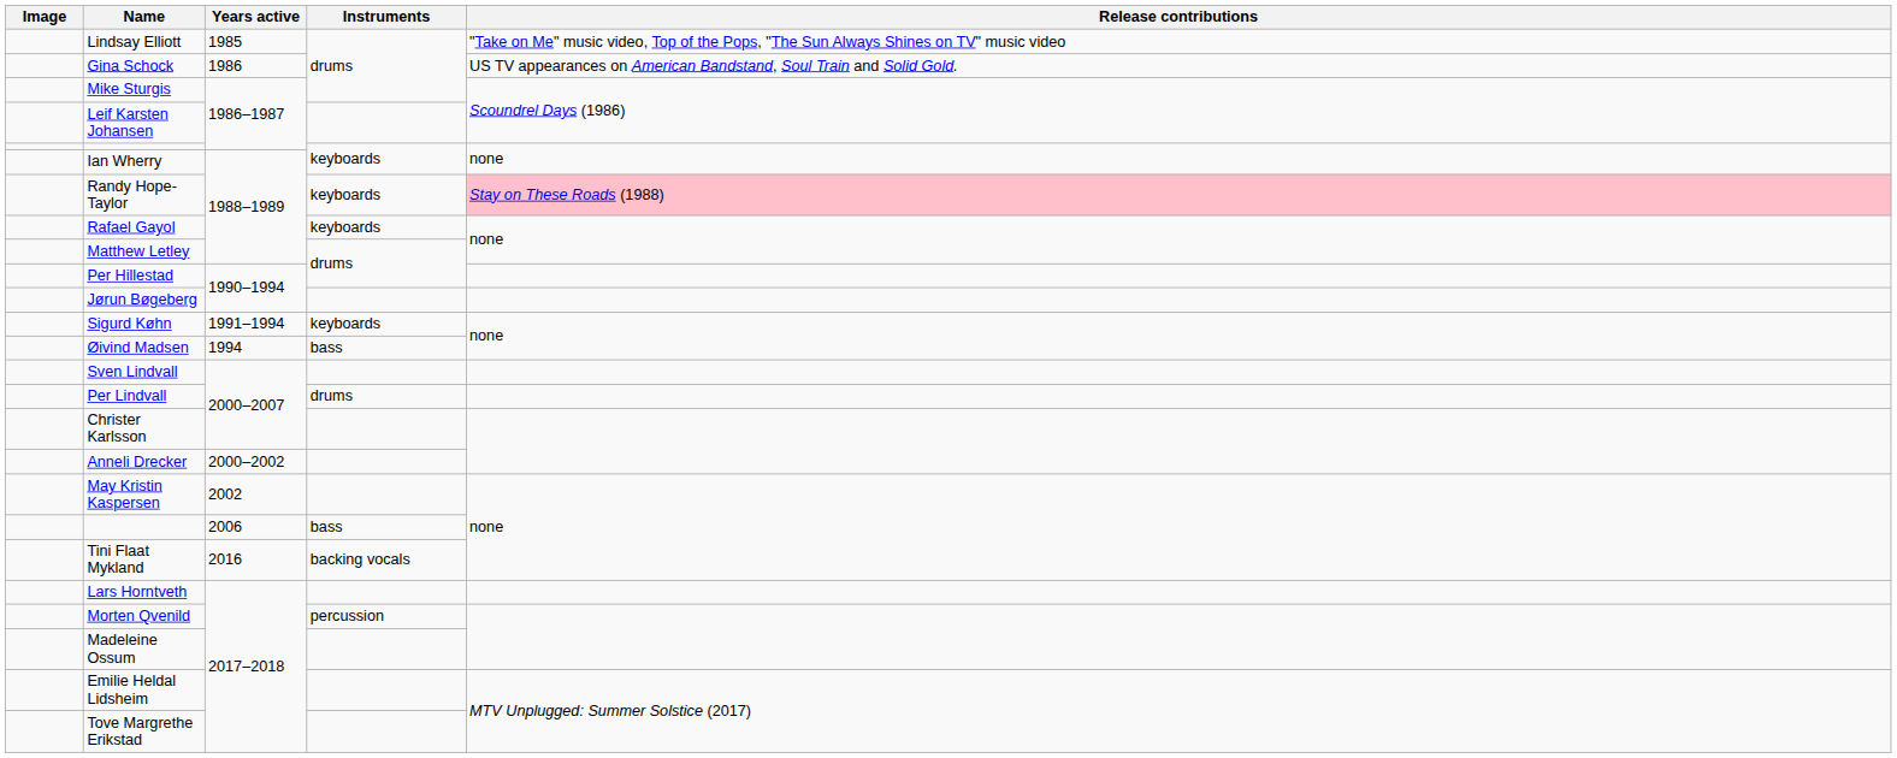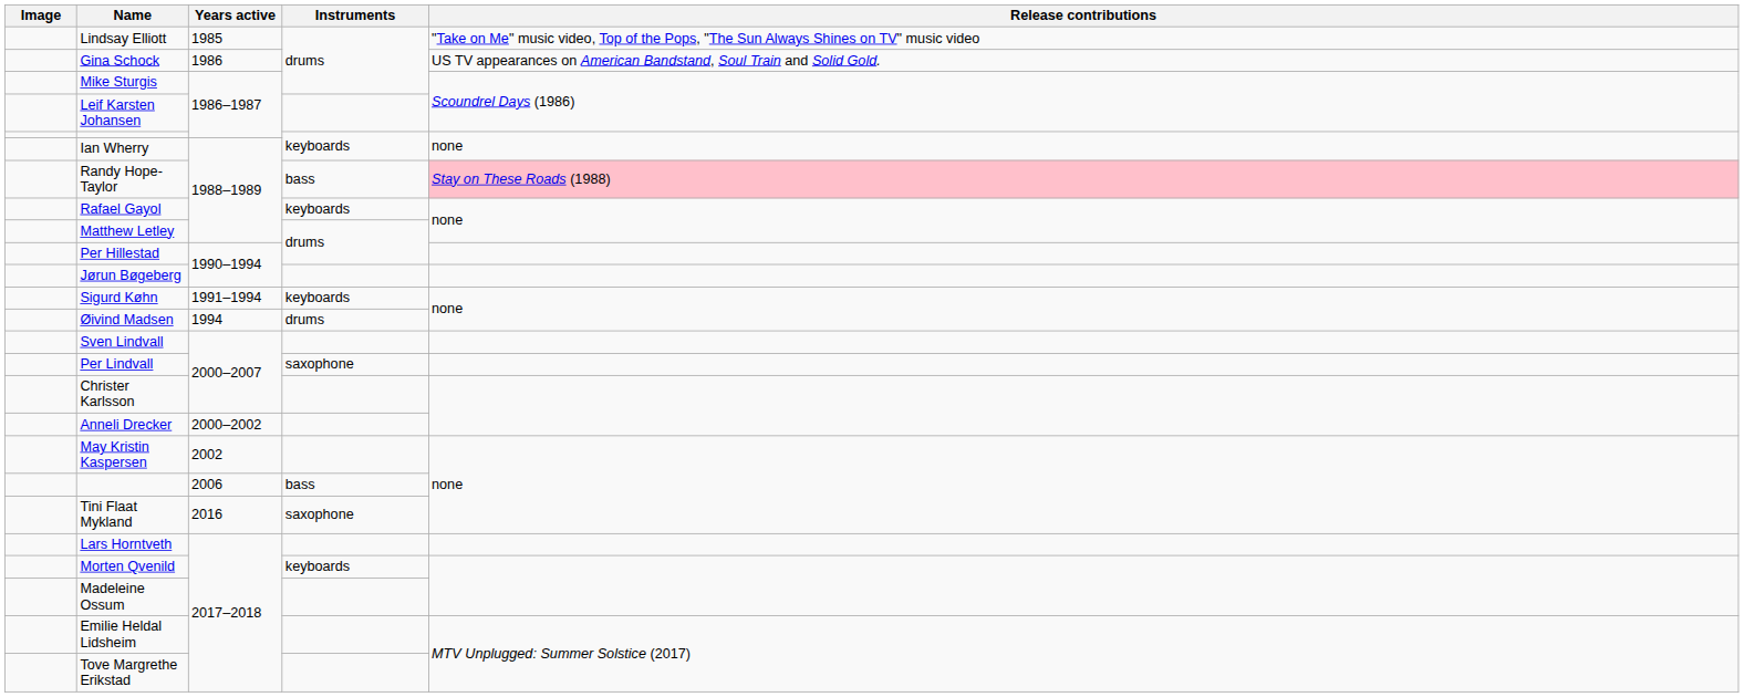Randy Hope-Taylor | Instruments: keyboards -> bass
Øivind Madsen | Instruments: bass -> drums
Per Lindvall | Instruments: drums -> saxophone
Tini Flaat Mykland | Instruments: backing vocals -> saxophone
Morten Qvenild | Instruments: percussion -> keyboards
